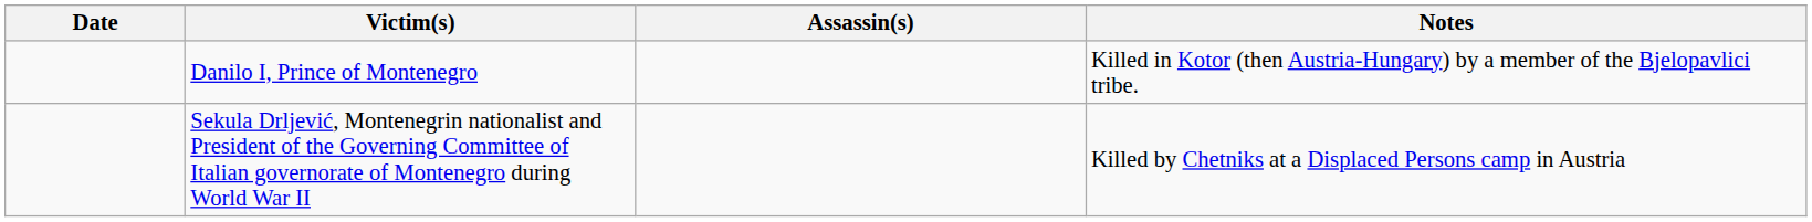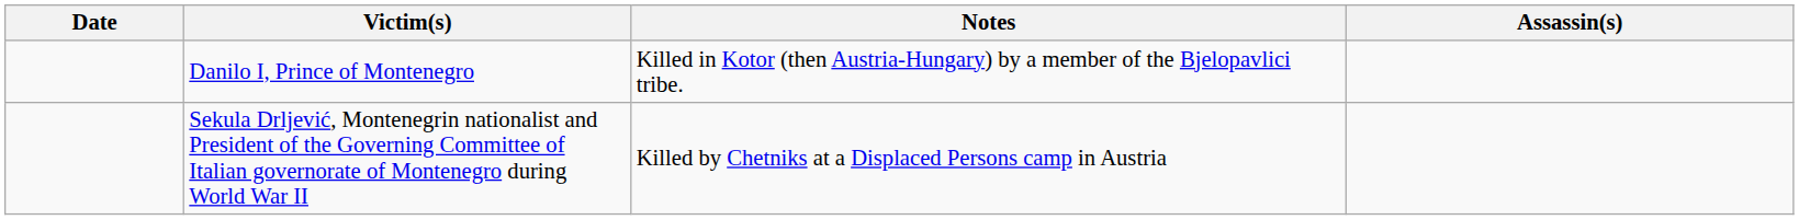columns swapped: Assassin(s) <-> Notes
